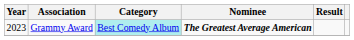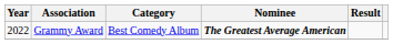Grammy Award | Year: 2023 -> 2022
Grammy Award | Category: paleturquoise background -> no background
